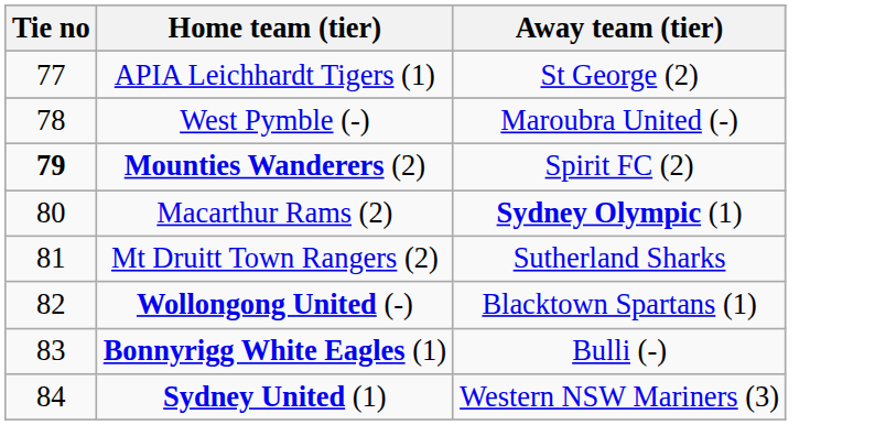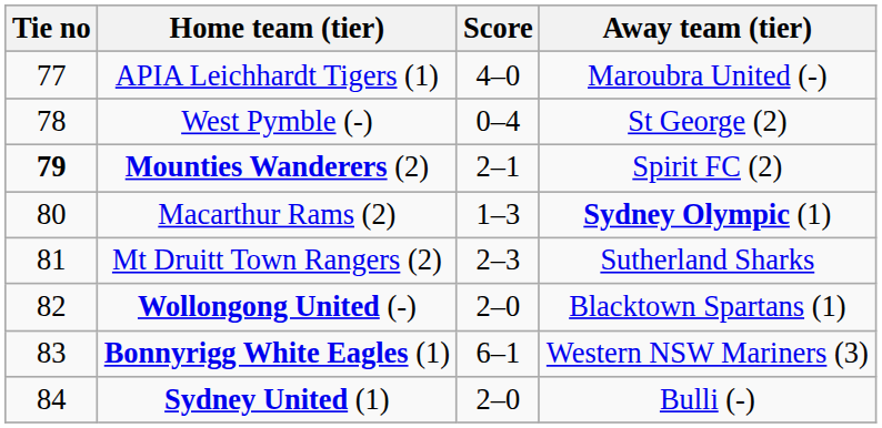+ column: Score | 4–0 | 0–4 | 2–1 | 1–3 | 2–3 | 2–0 | 6–1 | 2–0
APIA Leichhardt Tigers (1) | Away team (tier): St George (2) -> Maroubra United (-)
West Pymble (-) | Away team (tier): Maroubra United (-) -> St George (2)
Bonnyrigg White Eagles (1) | Away team (tier): Bulli (-) -> Western NSW Mariners (3)
Sydney United (1) | Away team (tier): Western NSW Mariners (3) -> Bulli (-)
